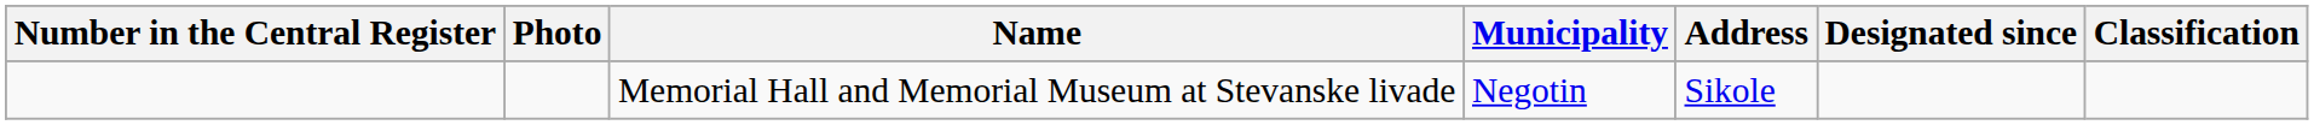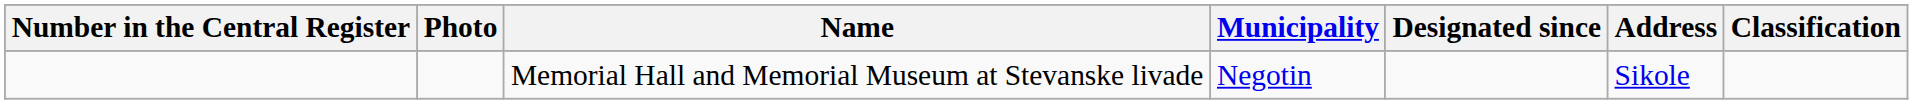columns swapped: Address <-> Designated since
